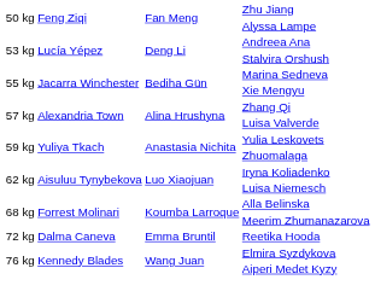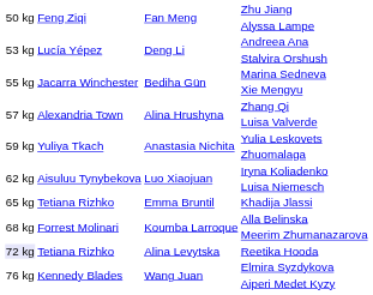+ row: 65 kg | Tetiana Rizhko | Emma Bruntil | Khadija Jlassi
Reetika Hooda | column 1: no background -> lavender background
Reetika Hooda | column 2: Dalma Caneva -> Tetiana Rizhko
Reetika Hooda | column 3: Emma Bruntil -> Alina Levytska
